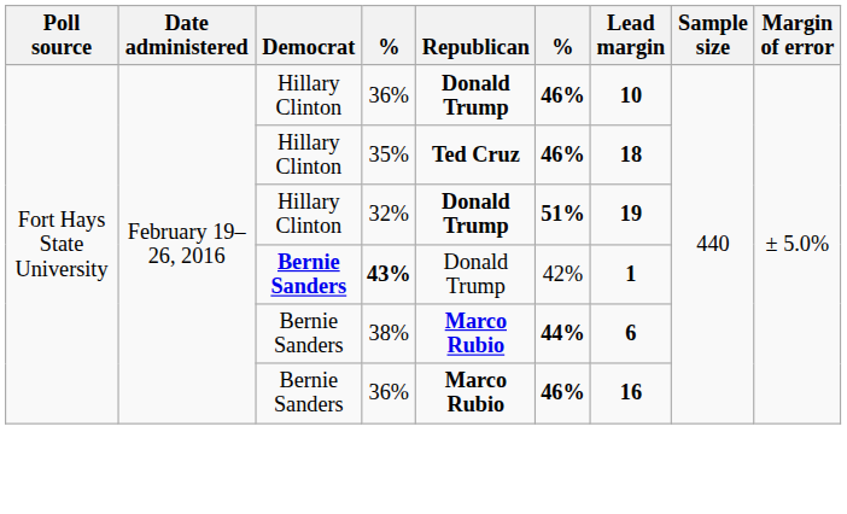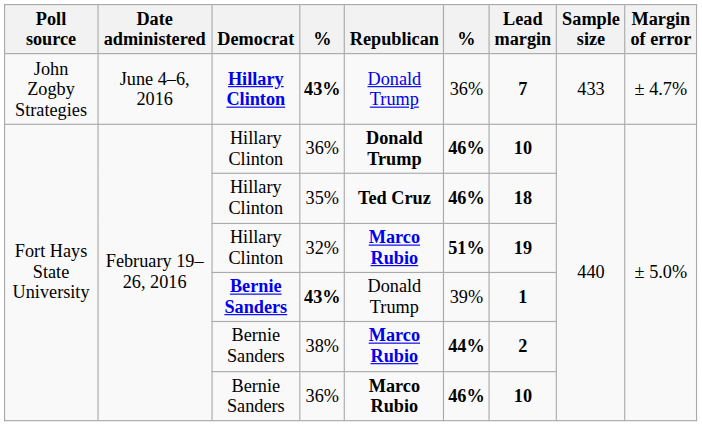+ row: John Zogby Strategies | June 4–6, 2016 | Hillary Clinton | 43% | Donald Trump | 36% | 7 | 433 | ± 4.7%
32% | Republican: Donald Trump -> Marco Rubio
Bernie Sanders / 43% | column 6: 42% -> 39%
38% | Lead margin: 6 -> 2
Bernie Sanders / 36% | Lead margin: 16 -> 10
